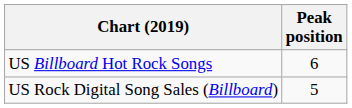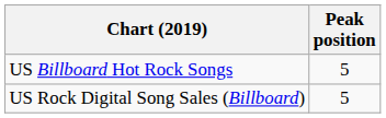US Billboard Hot Rock Songs | Peak position: 6 -> 5
